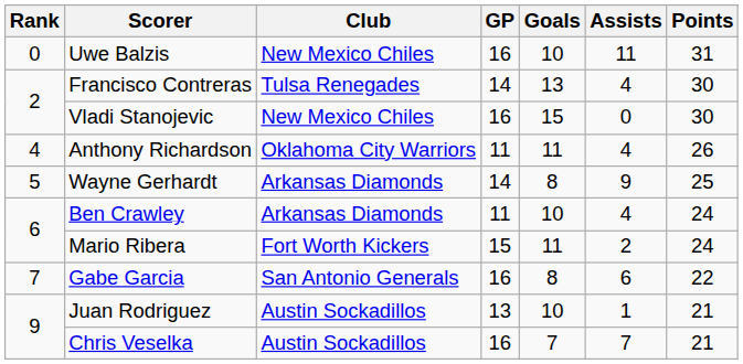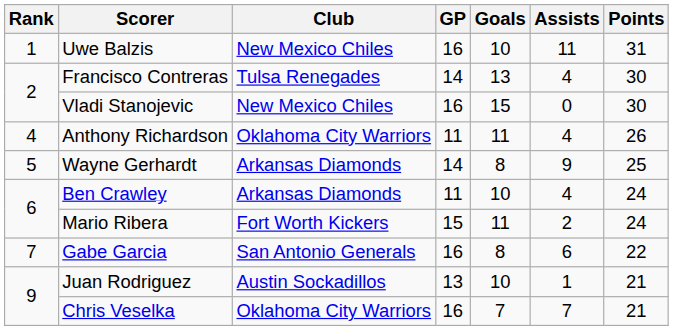Uwe Balzis | Rank: 0 -> 1
Chris Veselka | Club: Austin Sockadillos -> Oklahoma City Warriors
